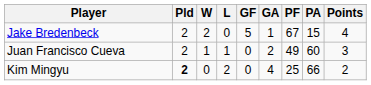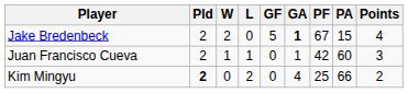Jake Bredenbeck | GA: normal -> bold
Juan Francisco Cueva | GA: 2 -> 1
Juan Francisco Cueva | PF: 49 -> 42
